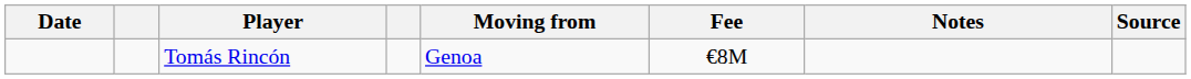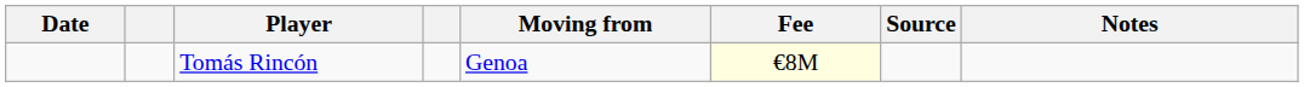columns swapped: Notes <-> Source
Tomás Rincón | Fee: no background -> lightyellow background
